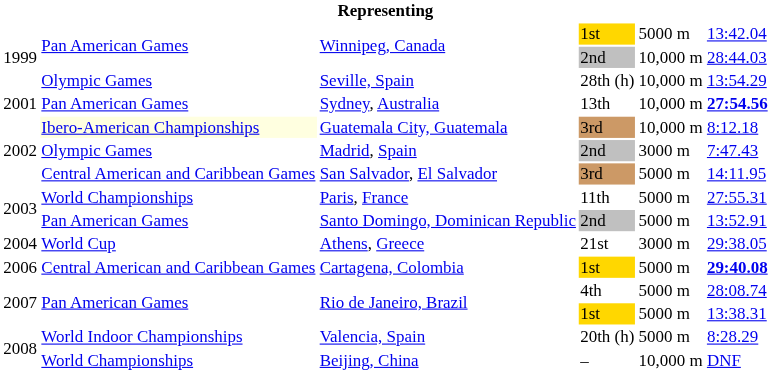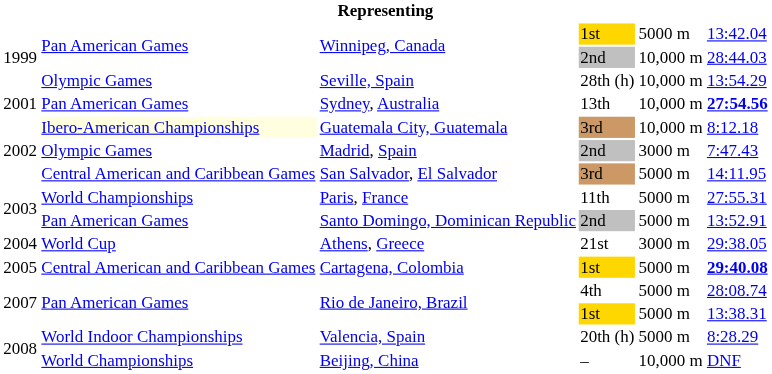Cartagena, Colombia | column 1: 2006 -> 2005
